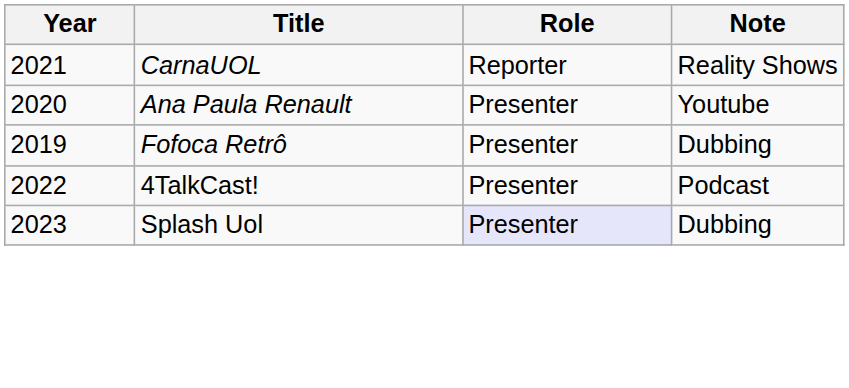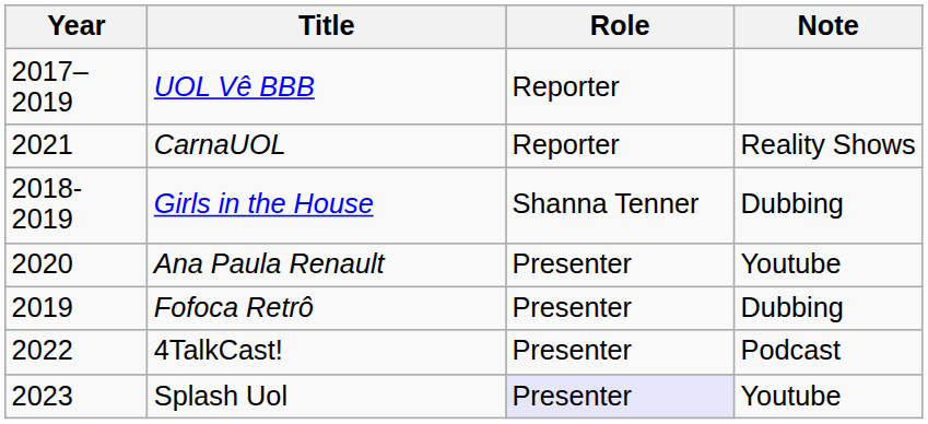+ row: 2017–2019 | UOL Vê BBB | Reporter
+ row: 2018-2019 | Girls in the House | Shanna Tenner | Dubbing
Splash Uol | Note: Dubbing -> Youtube
